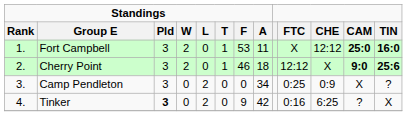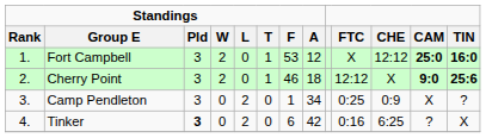Fort Campbell | Standings / A: 11 -> 12
Camp Pendleton | Standings / F: 0 -> 1
Tinker | Standings / F: 9 -> 6
